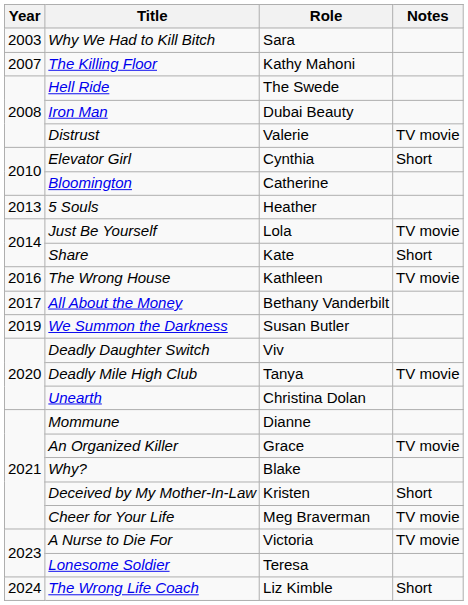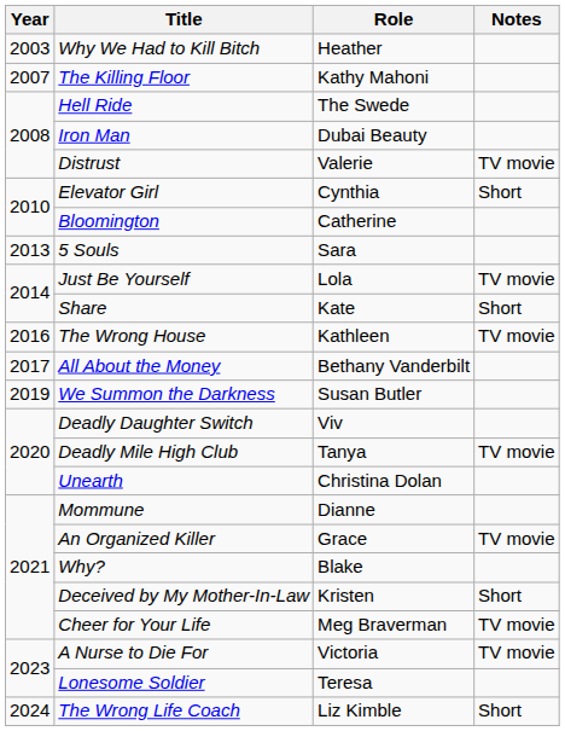Why We Had to Kill Bitch | Role: Sara -> Heather
5 Souls | Role: Heather -> Sara
